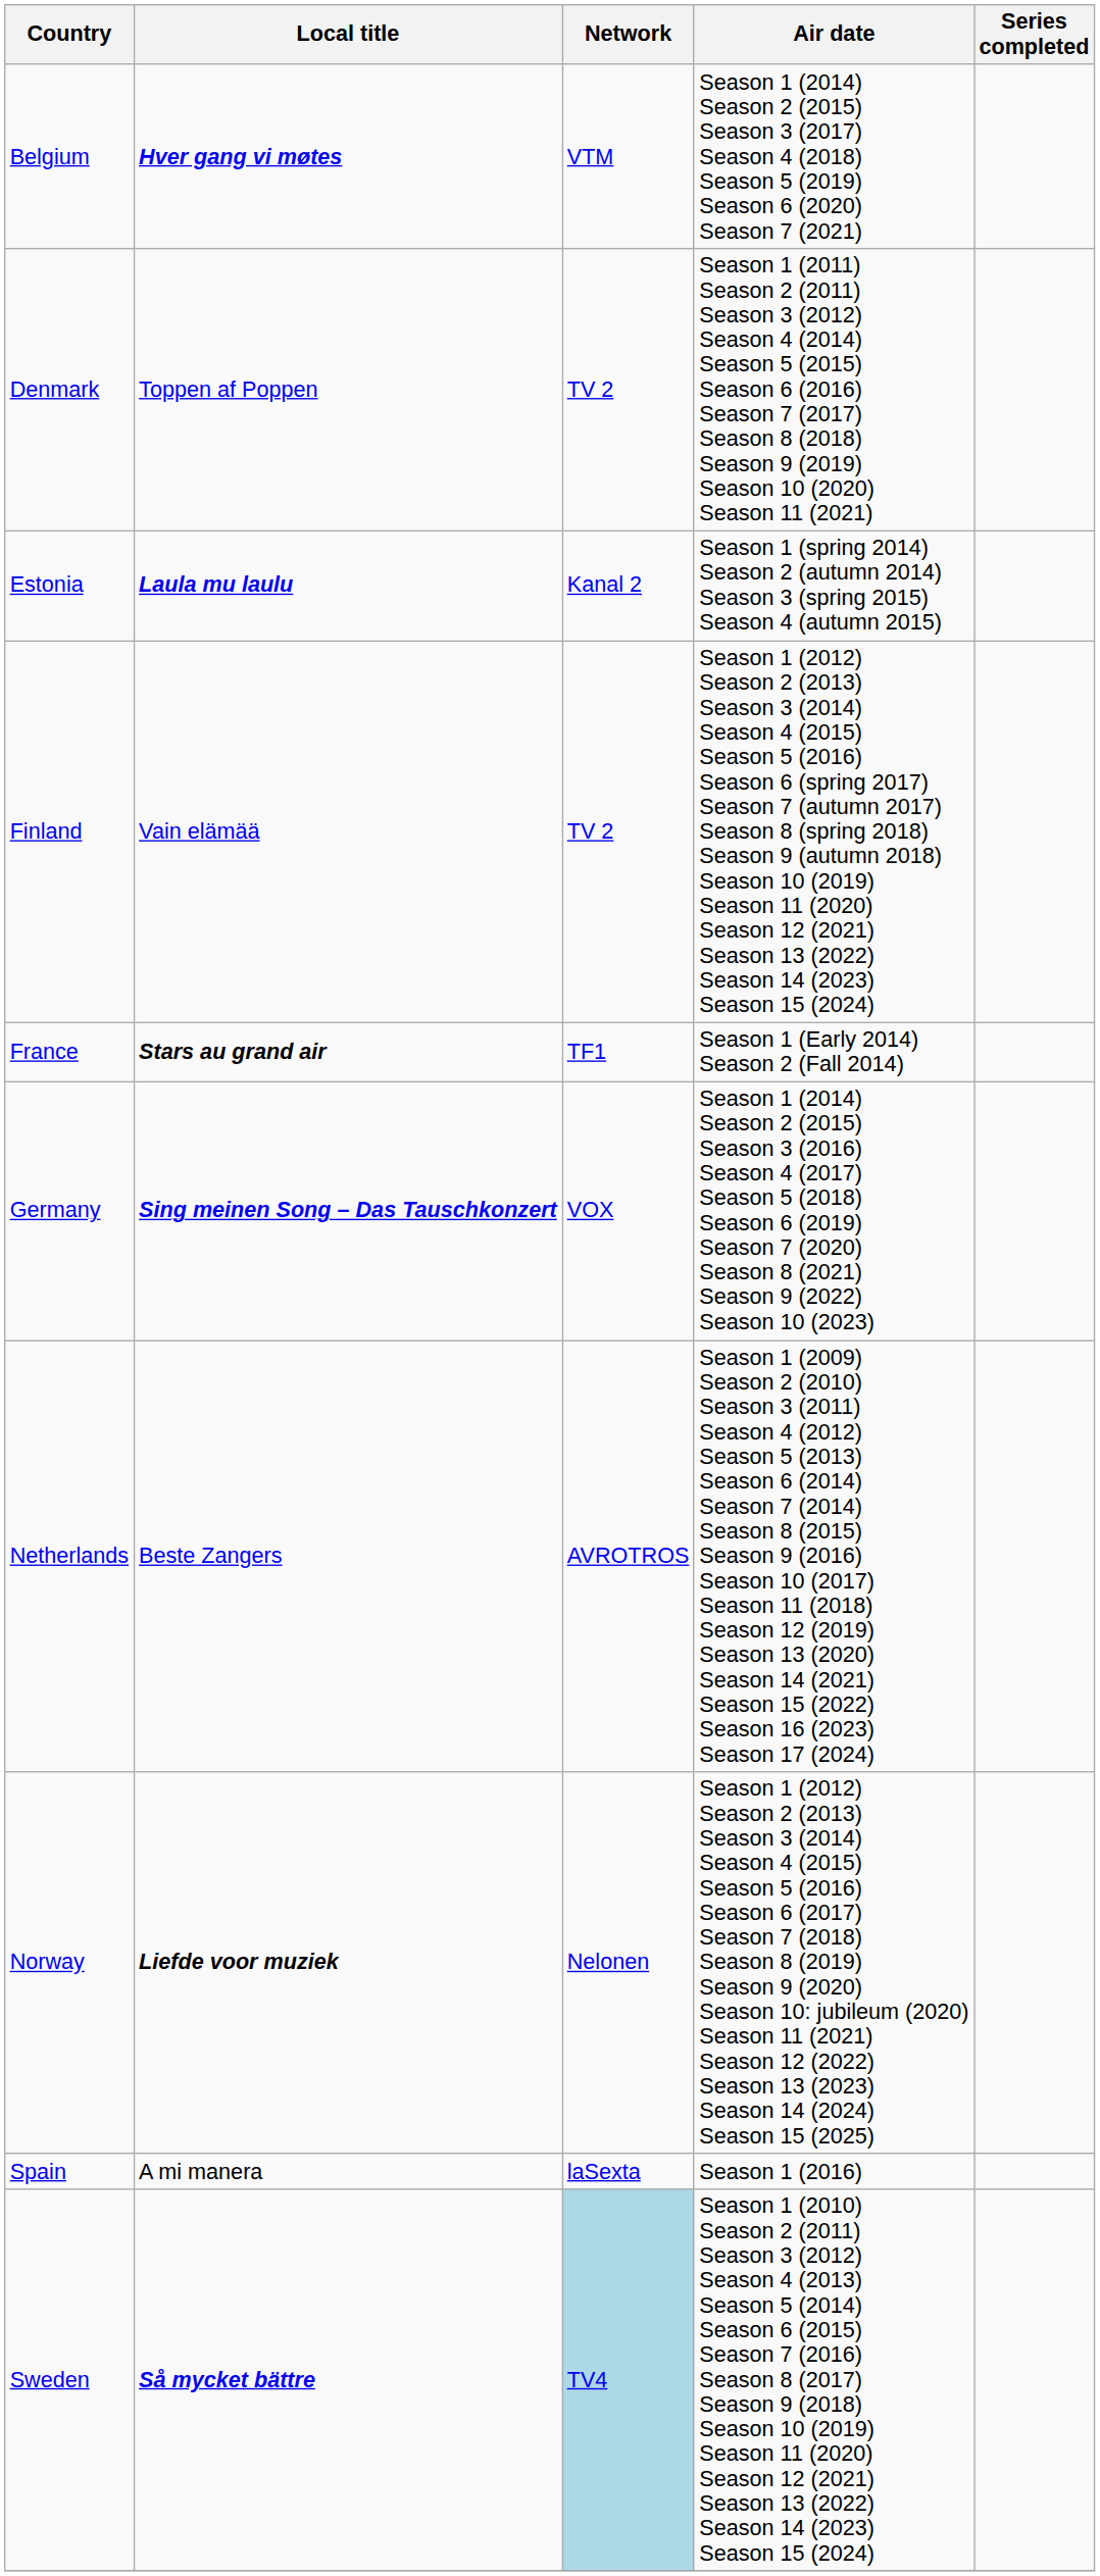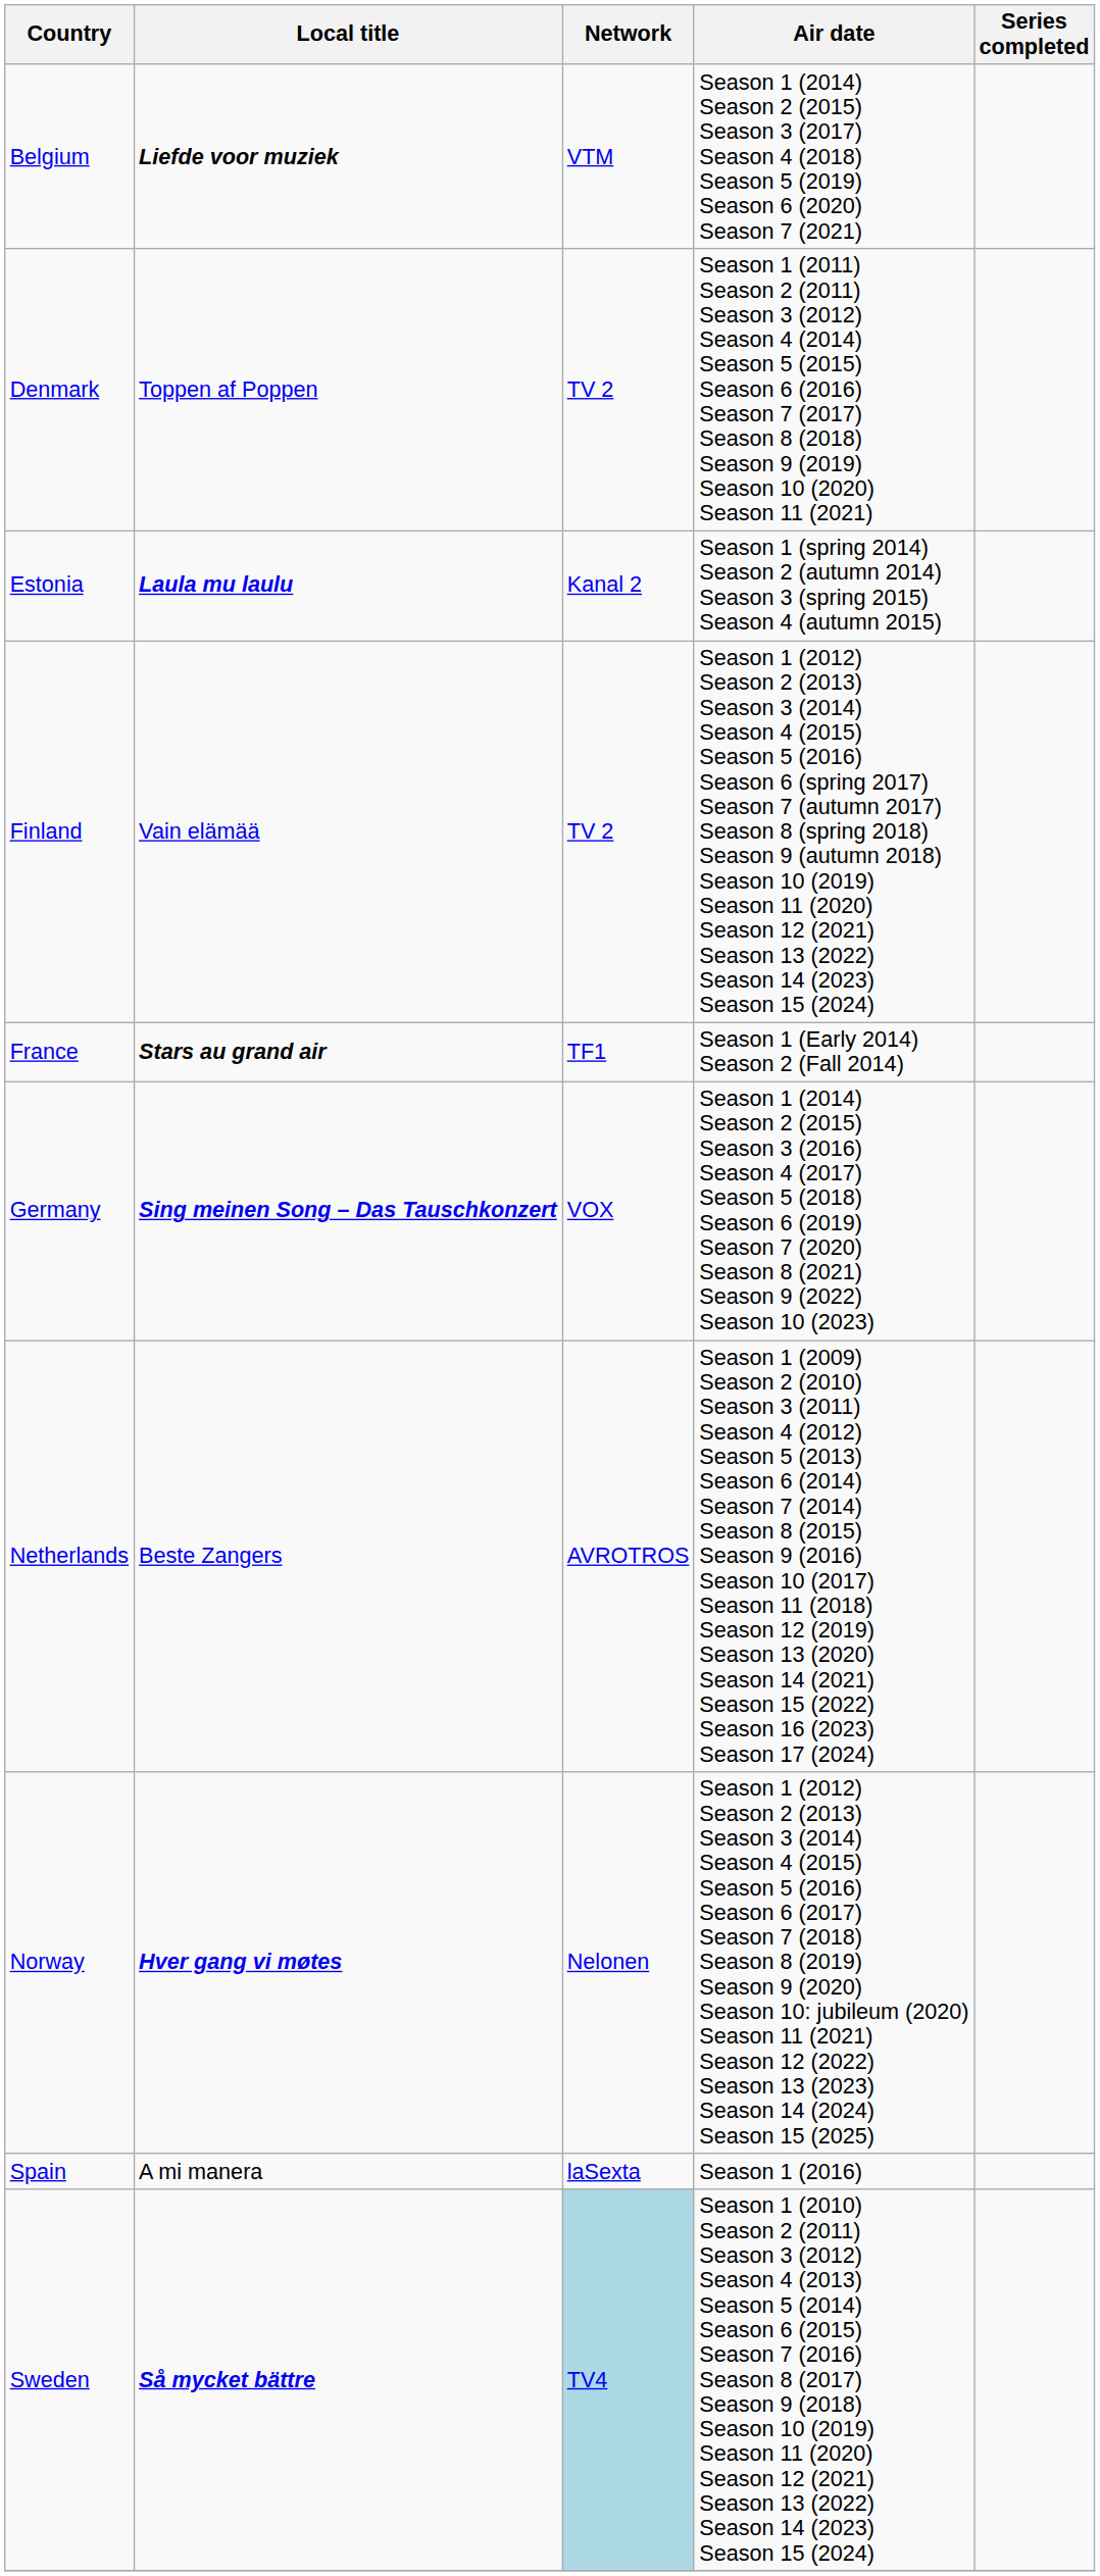Belgium | Local title: Hver gang vi møtes -> Liefde voor muziek
Norway | Local title: Liefde voor muziek -> Hver gang vi møtes
